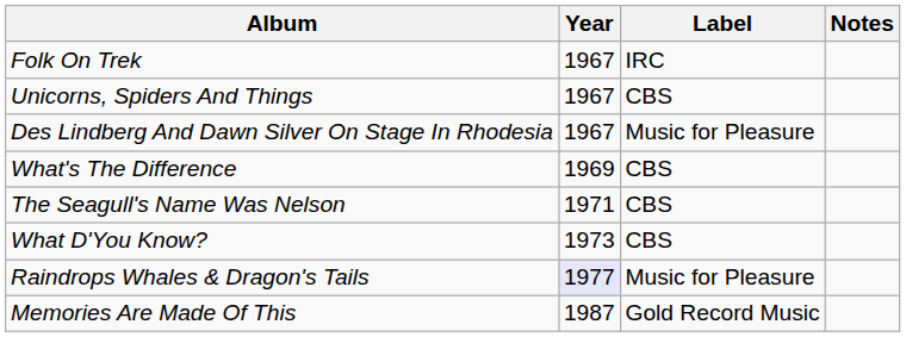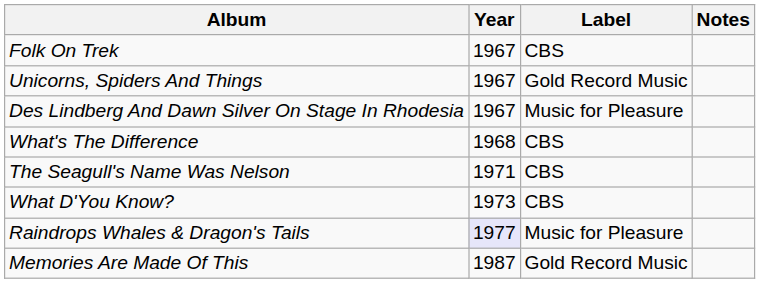Folk On Trek | Label: IRC -> CBS
Unicorns, Spiders And Things | Label: CBS -> Gold Record Music
What's The Difference | Year: 1969 -> 1968
